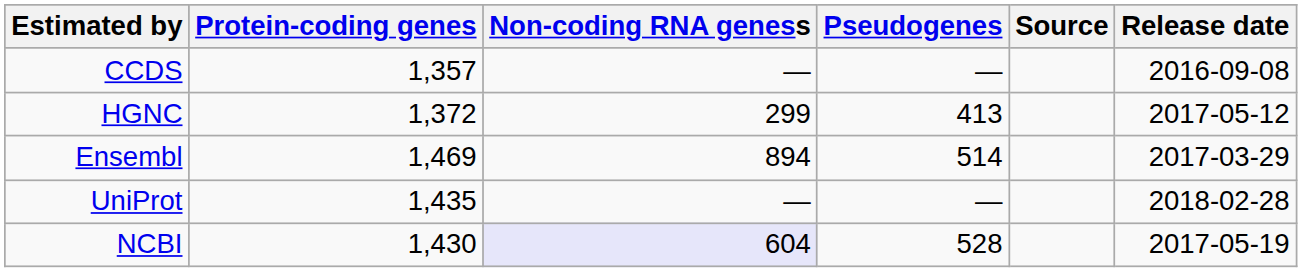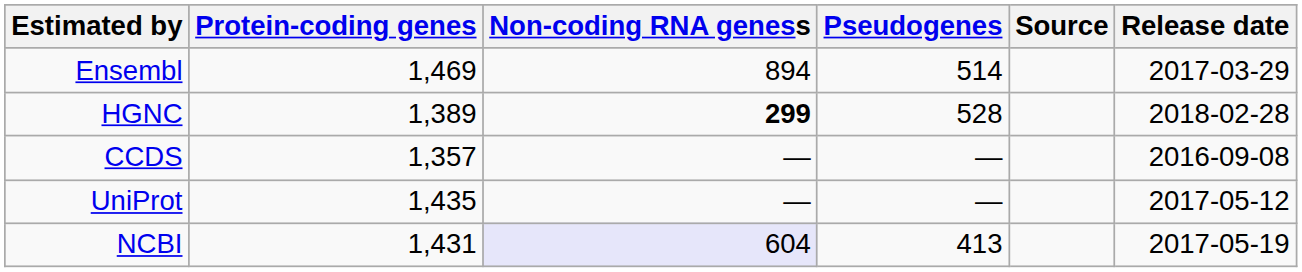rows swapped: CCDS <-> Ensembl
HGNC | Protein-coding genes: 1,372 -> 1,389
HGNC | Non-coding RNA geness: normal -> bold
HGNC | Pseudogenes: 413 -> 528
HGNC | Release date: 2017-05-12 -> 2018-02-28
UniProt | Release date: 2018-02-28 -> 2017-05-12
NCBI | Protein-coding genes: 1,430 -> 1,431
NCBI | Pseudogenes: 528 -> 413
